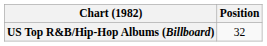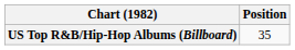US Top R&B/Hip-Hop Albums (Billboard) | Position: 32 -> 35
